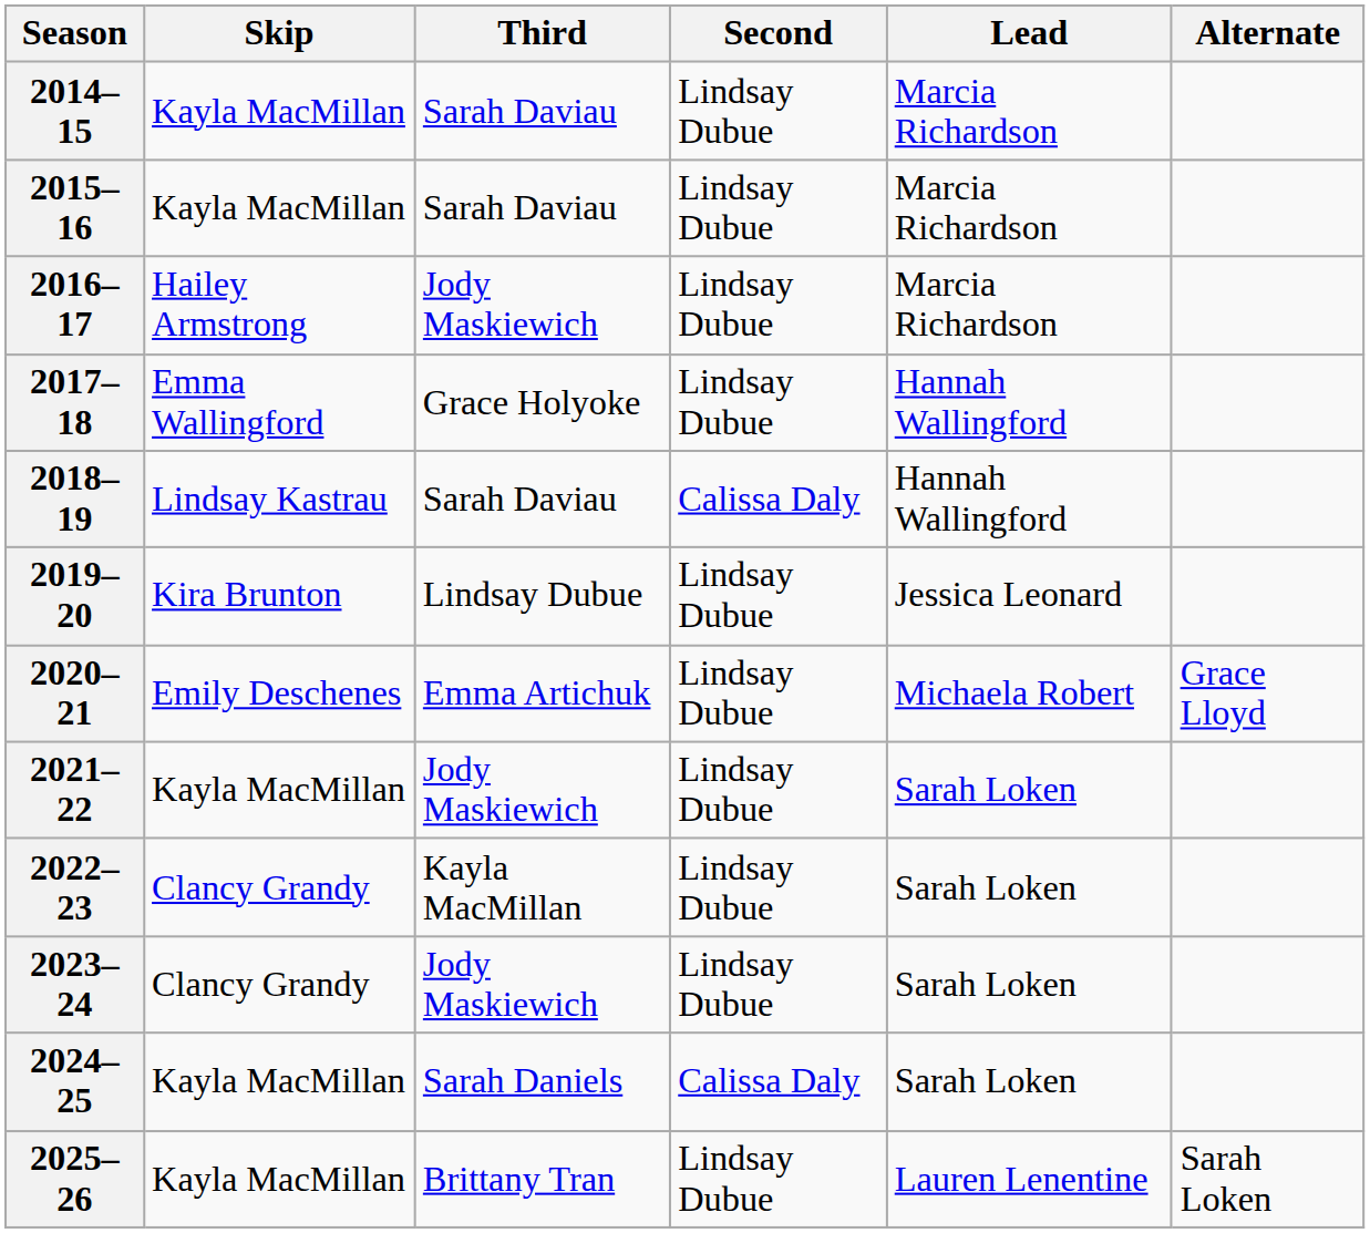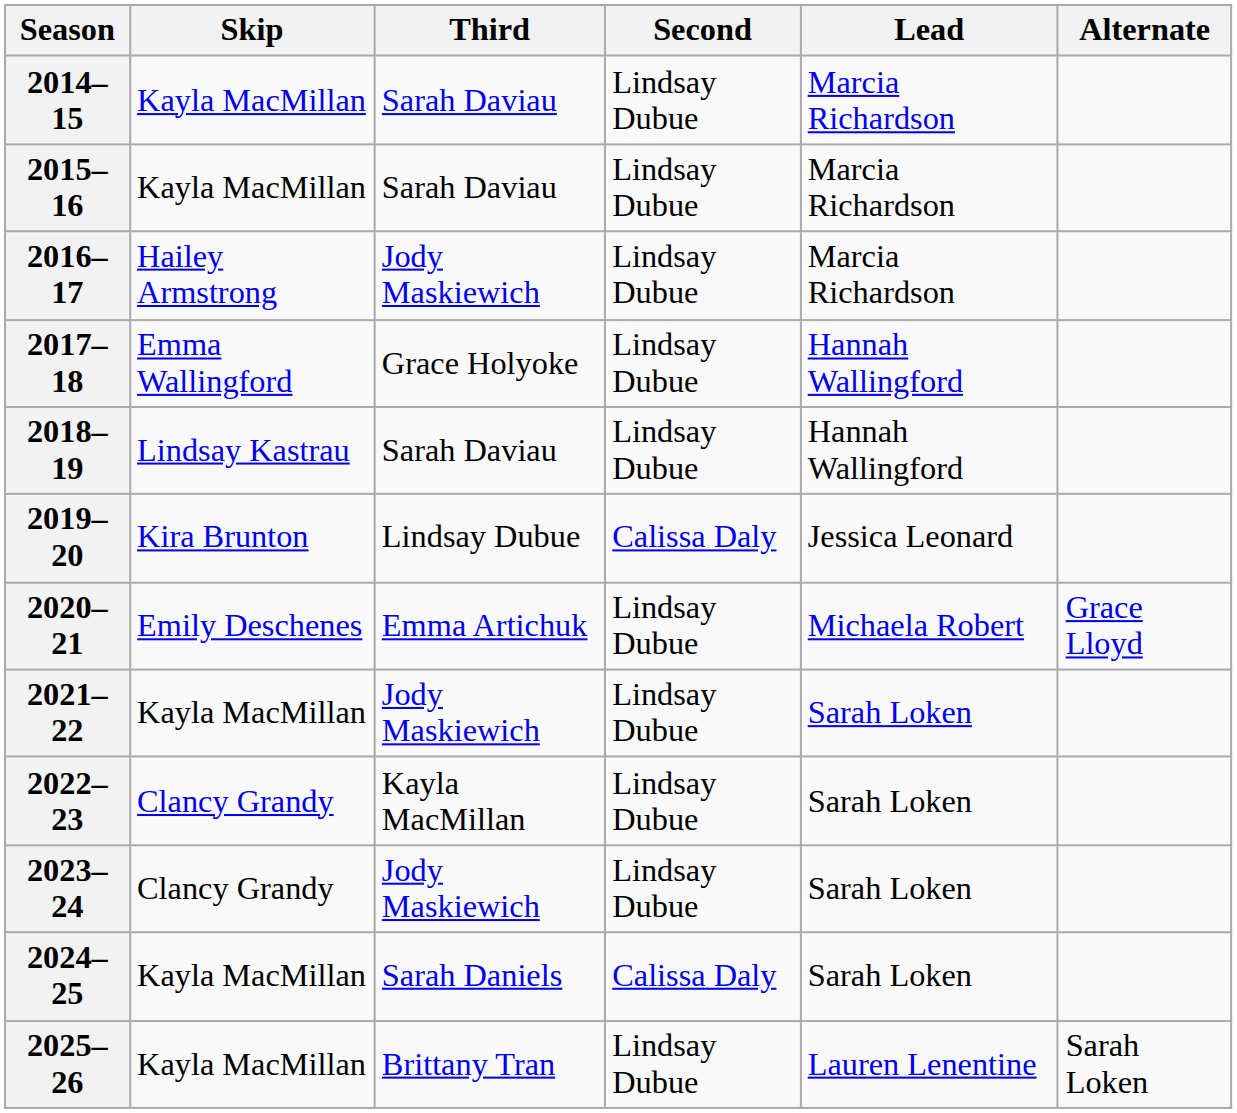2018–19 | Second: Calissa Daly -> Lindsay Dubue
2019–20 | Second: Lindsay Dubue -> Calissa Daly
